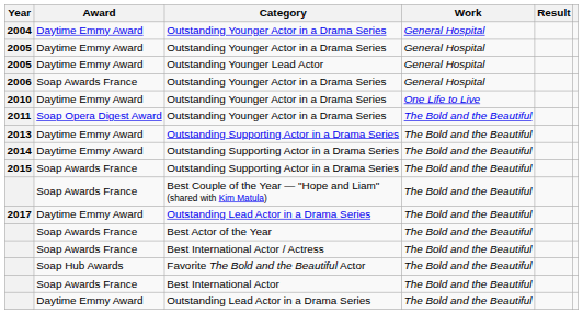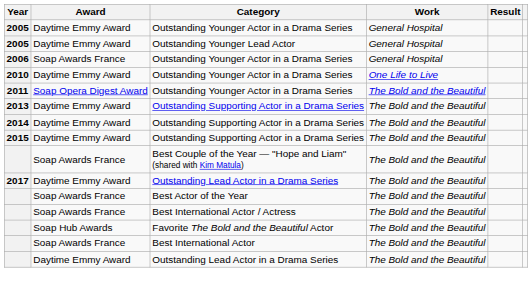- row: 2004 | Daytime Emmy Award | Outstanding Younger Actor in a Drama Series | General Hospital
2015 | Award: Soap Awards France -> Daytime Emmy Award
